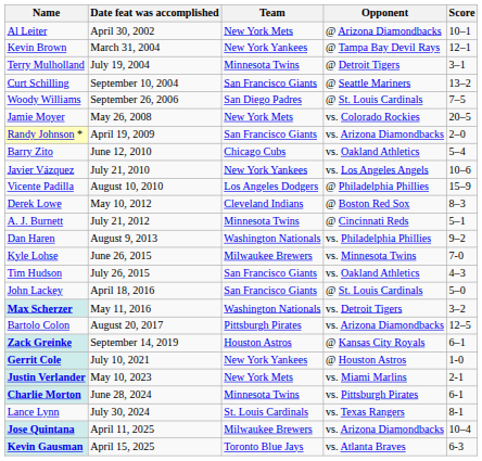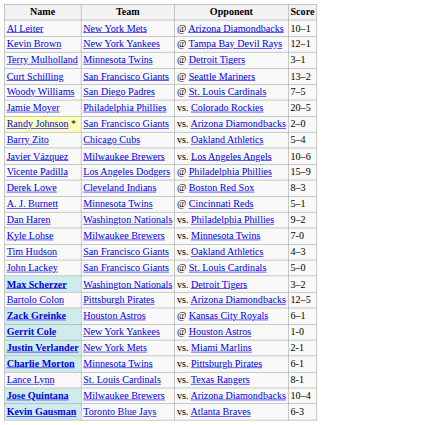- column: Date feat was accomplished | April 30, 2002 | March 31, 2004 | July 19, 2004 | September 10, 2004 | September 26, 2006 | May 26, 2008 | April 19, 2009 | June 12, 2010 | July 21, 2010 | August 10, 2010 | May 10, 2012 | July 21, 2012 | August 9, 2013 | June 26, 2015 | July 26, 2015 | April 18, 2016 | May 11, 2016 | August 20, 2017 | September 14, 2019 | July 10, 2021 | May 10, 2023 | June 28, 2024 | July 30, 2024 | April 11, 2025 | April 15, 2025
Jamie Moyer | Team: New York Mets -> Philadelphia Phillies
Javier Vázquez | Team: New York Yankees -> Milwaukee Brewers
